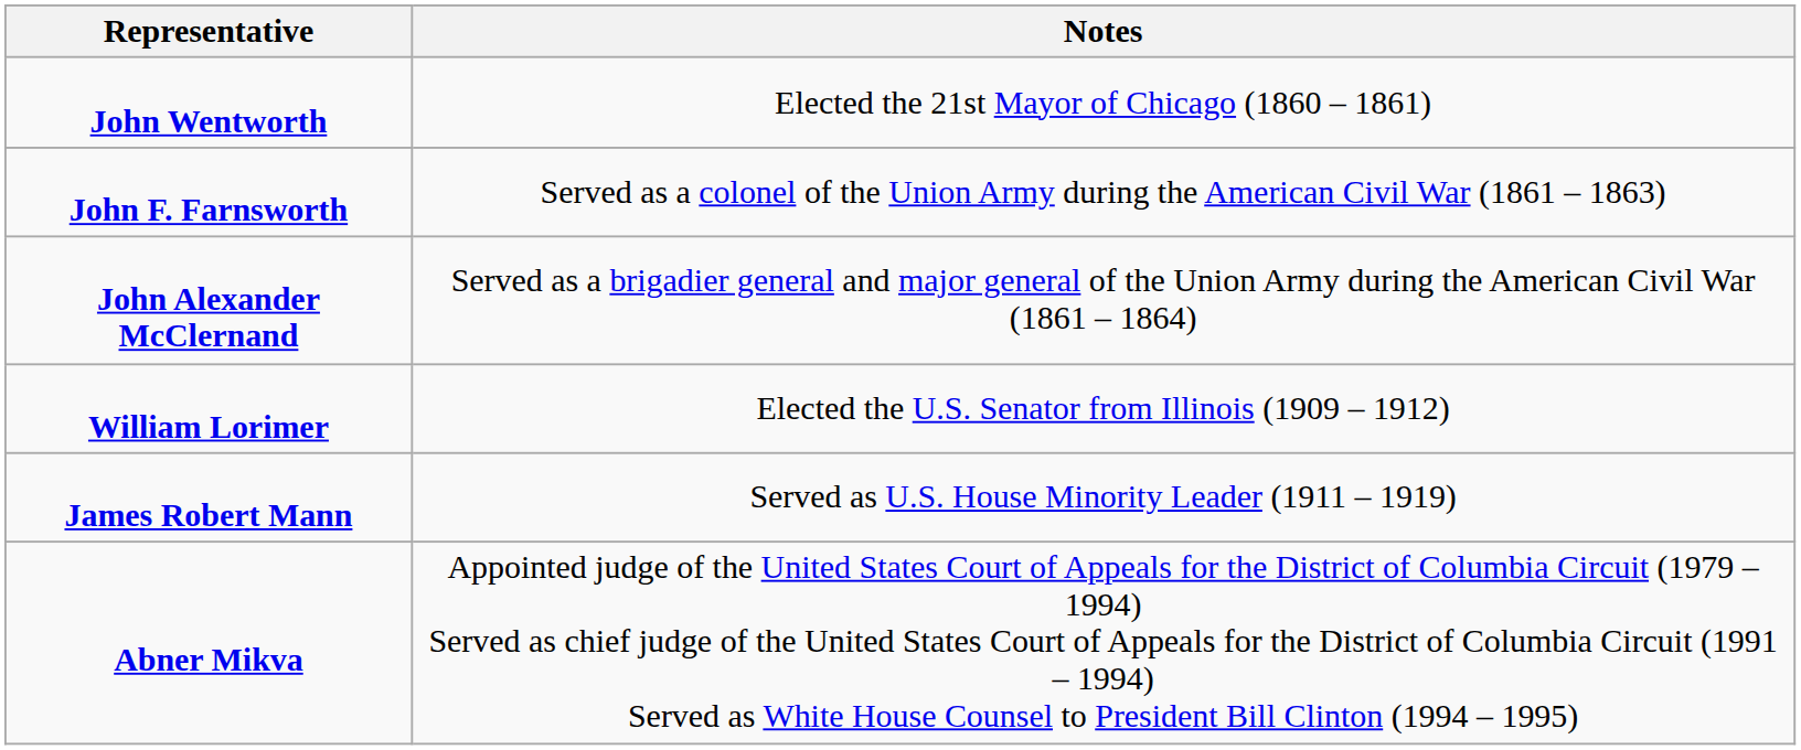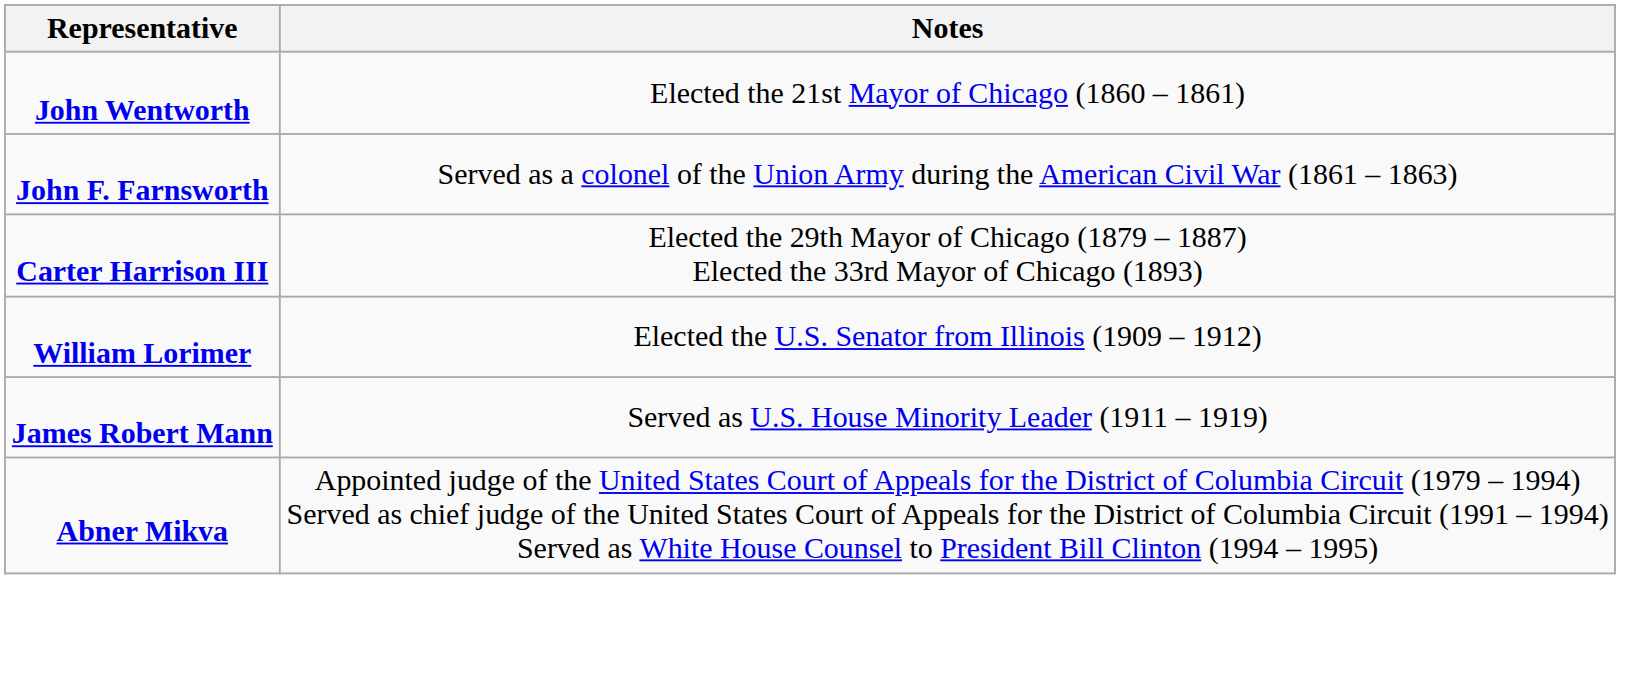- row: John Alexander McClernand | Served as a brigadier general and major general of the Union Army during the American Civil War (1861 – 1864)
+ row: Carter Harrison III | Elected the 29th Mayor of Chicago (1879 – 1887) Elected the 33rd Mayor of Chicago (1893)
